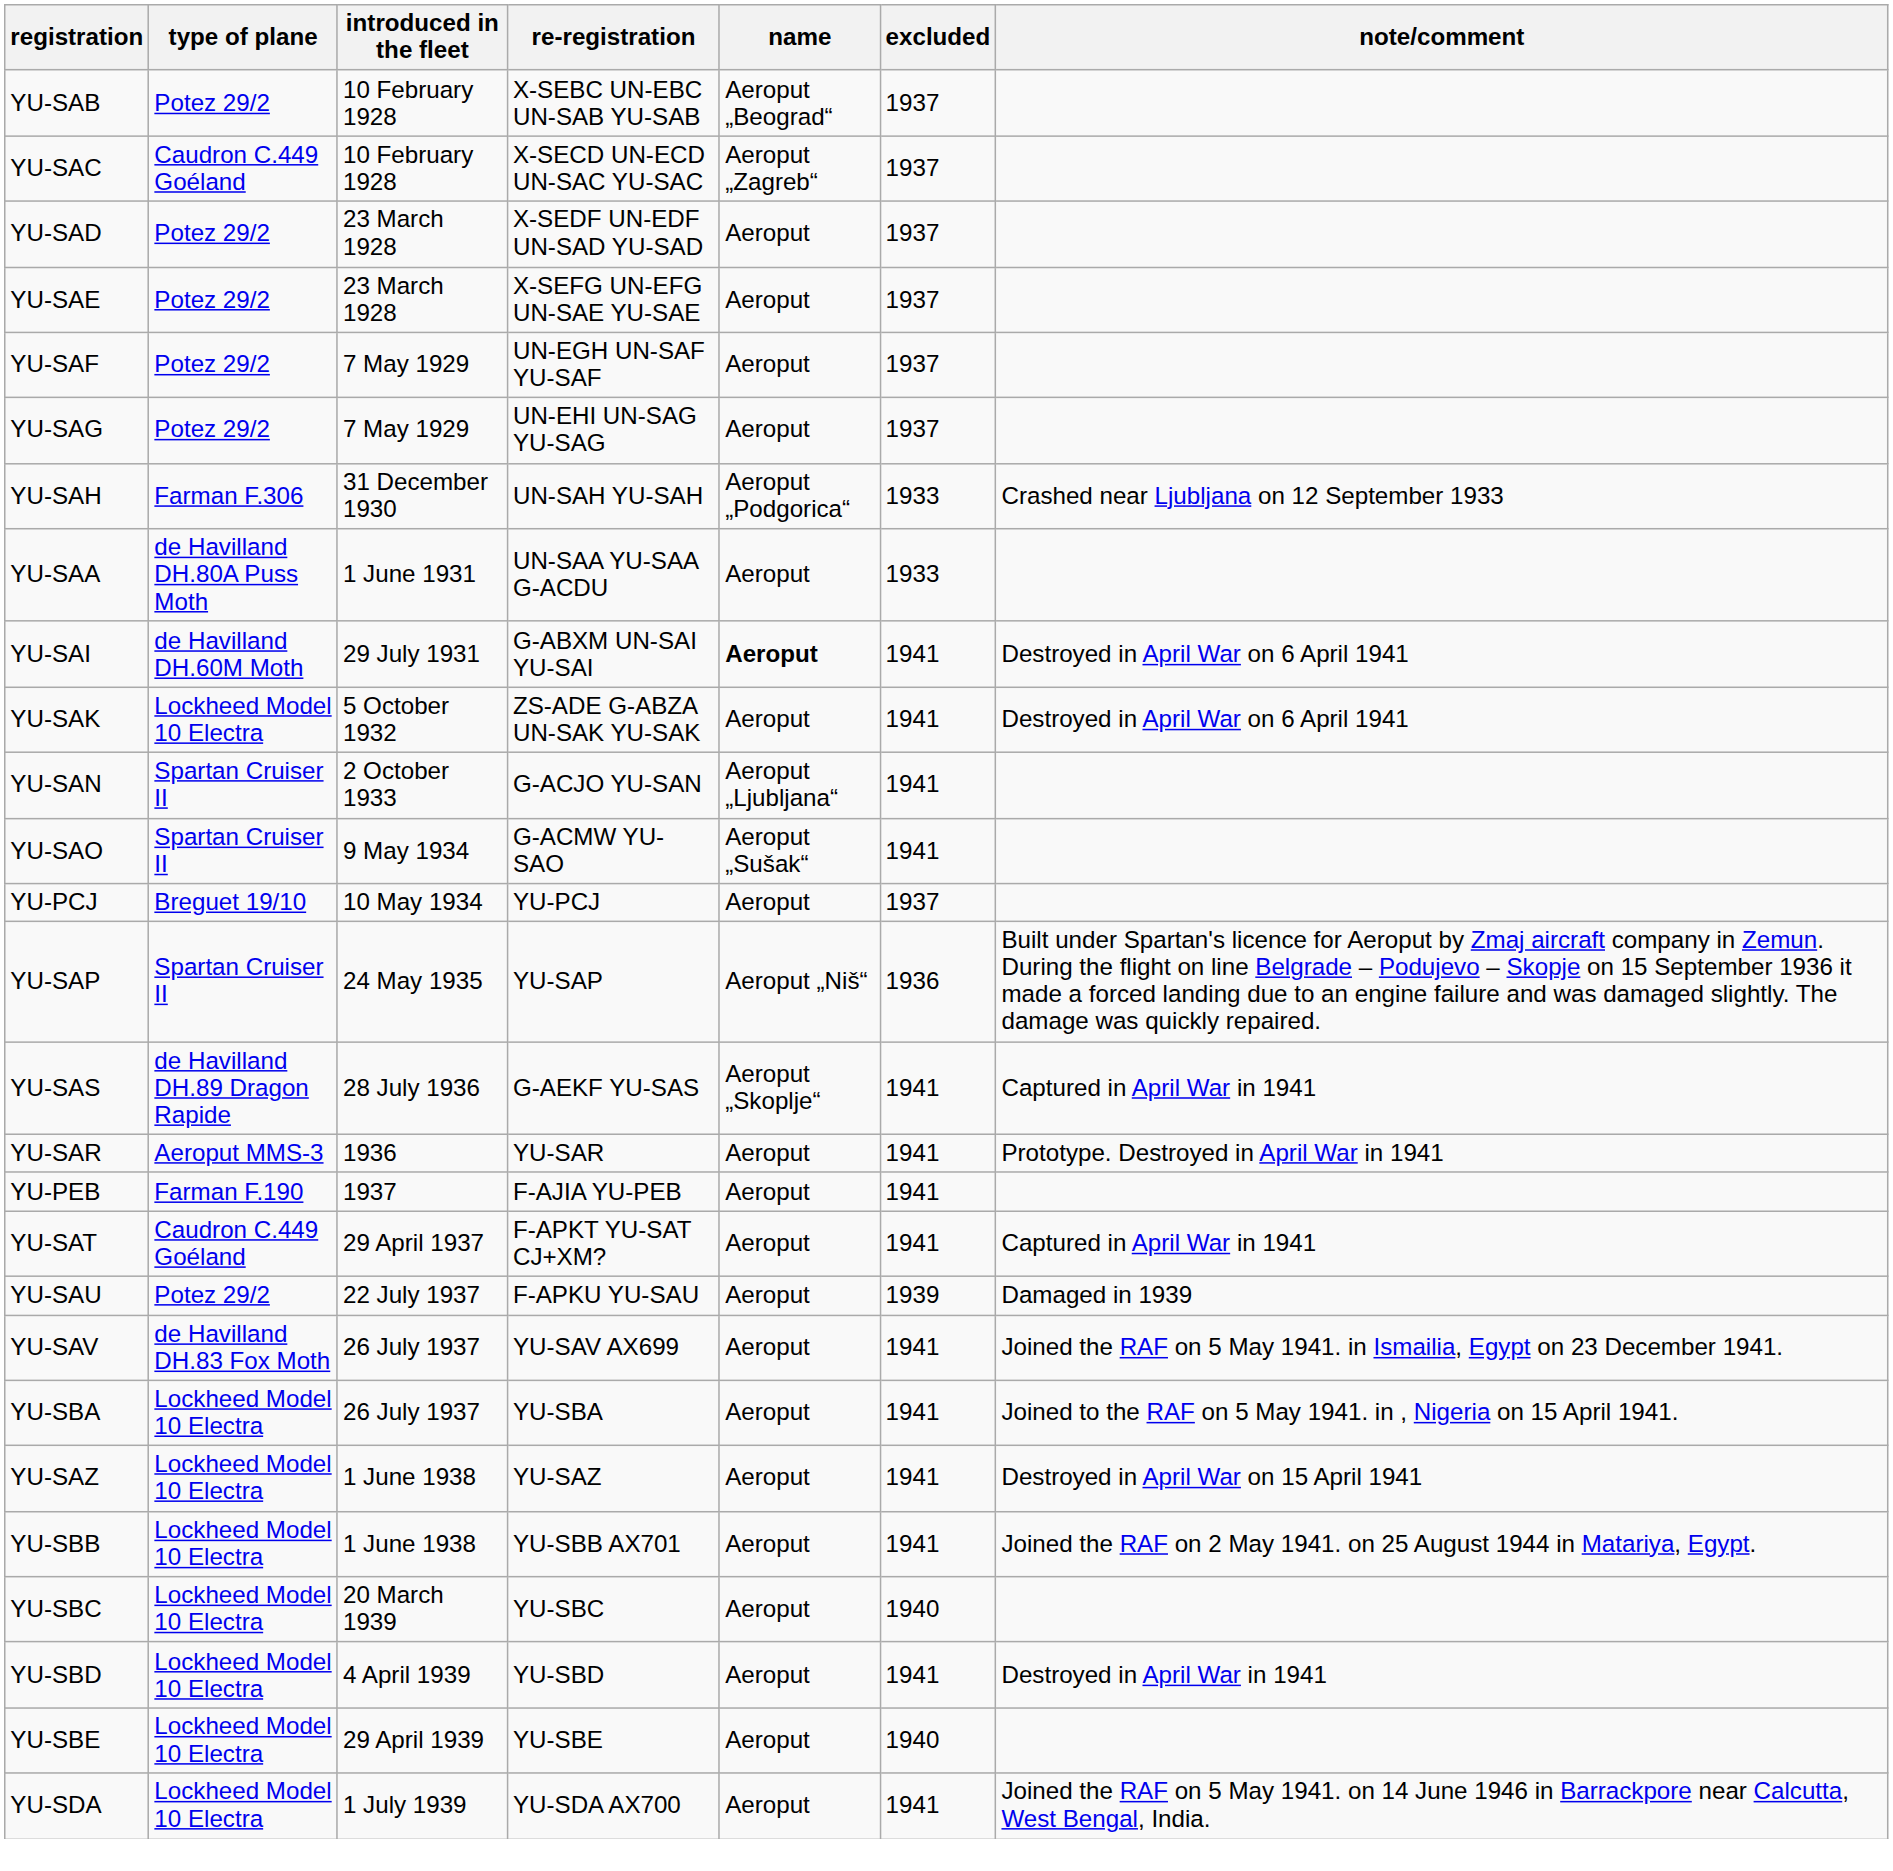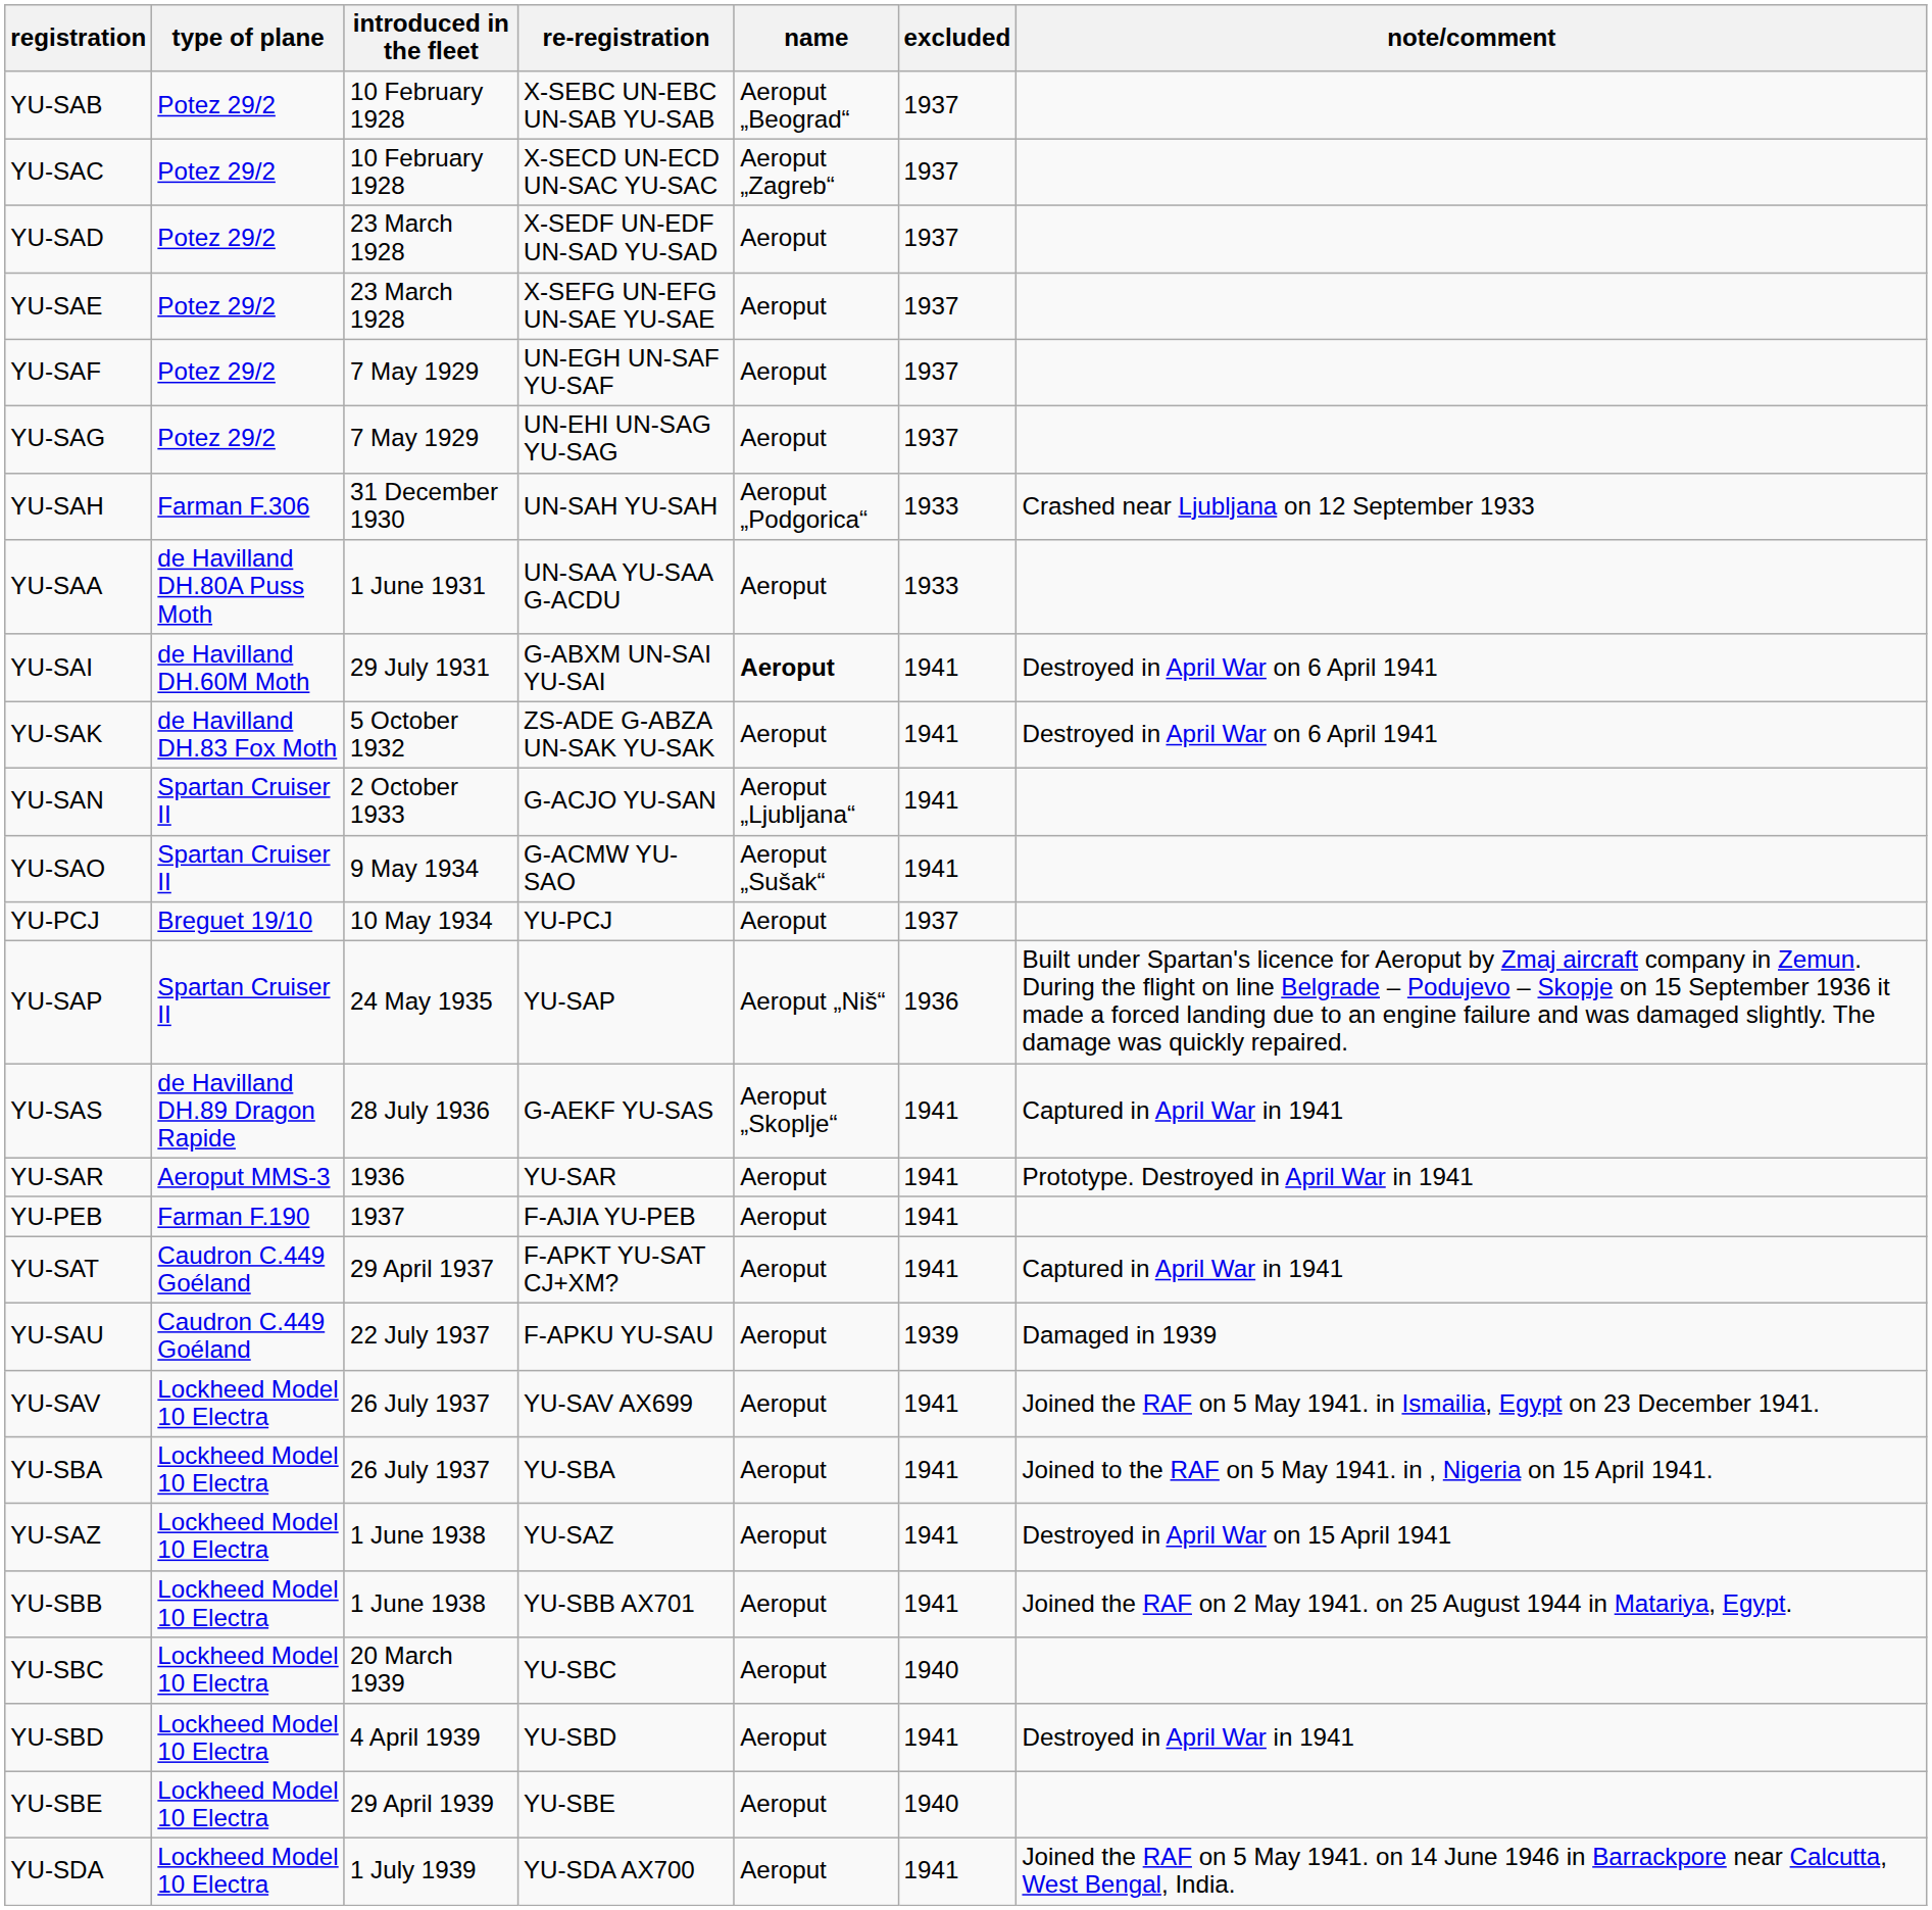YU-SAC | type of plane: Caudron C.449 Goéland -> Potez 29/2
YU-SAK | type of plane: Lockheed Model 10 Electra -> de Havilland DH.83 Fox Moth
YU-SAU | type of plane: Potez 29/2 -> Caudron C.449 Goéland
YU-SAV | type of plane: de Havilland DH.83 Fox Moth -> Lockheed Model 10 Electra
